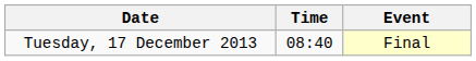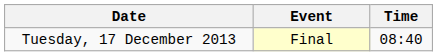columns swapped: Time <-> Event
